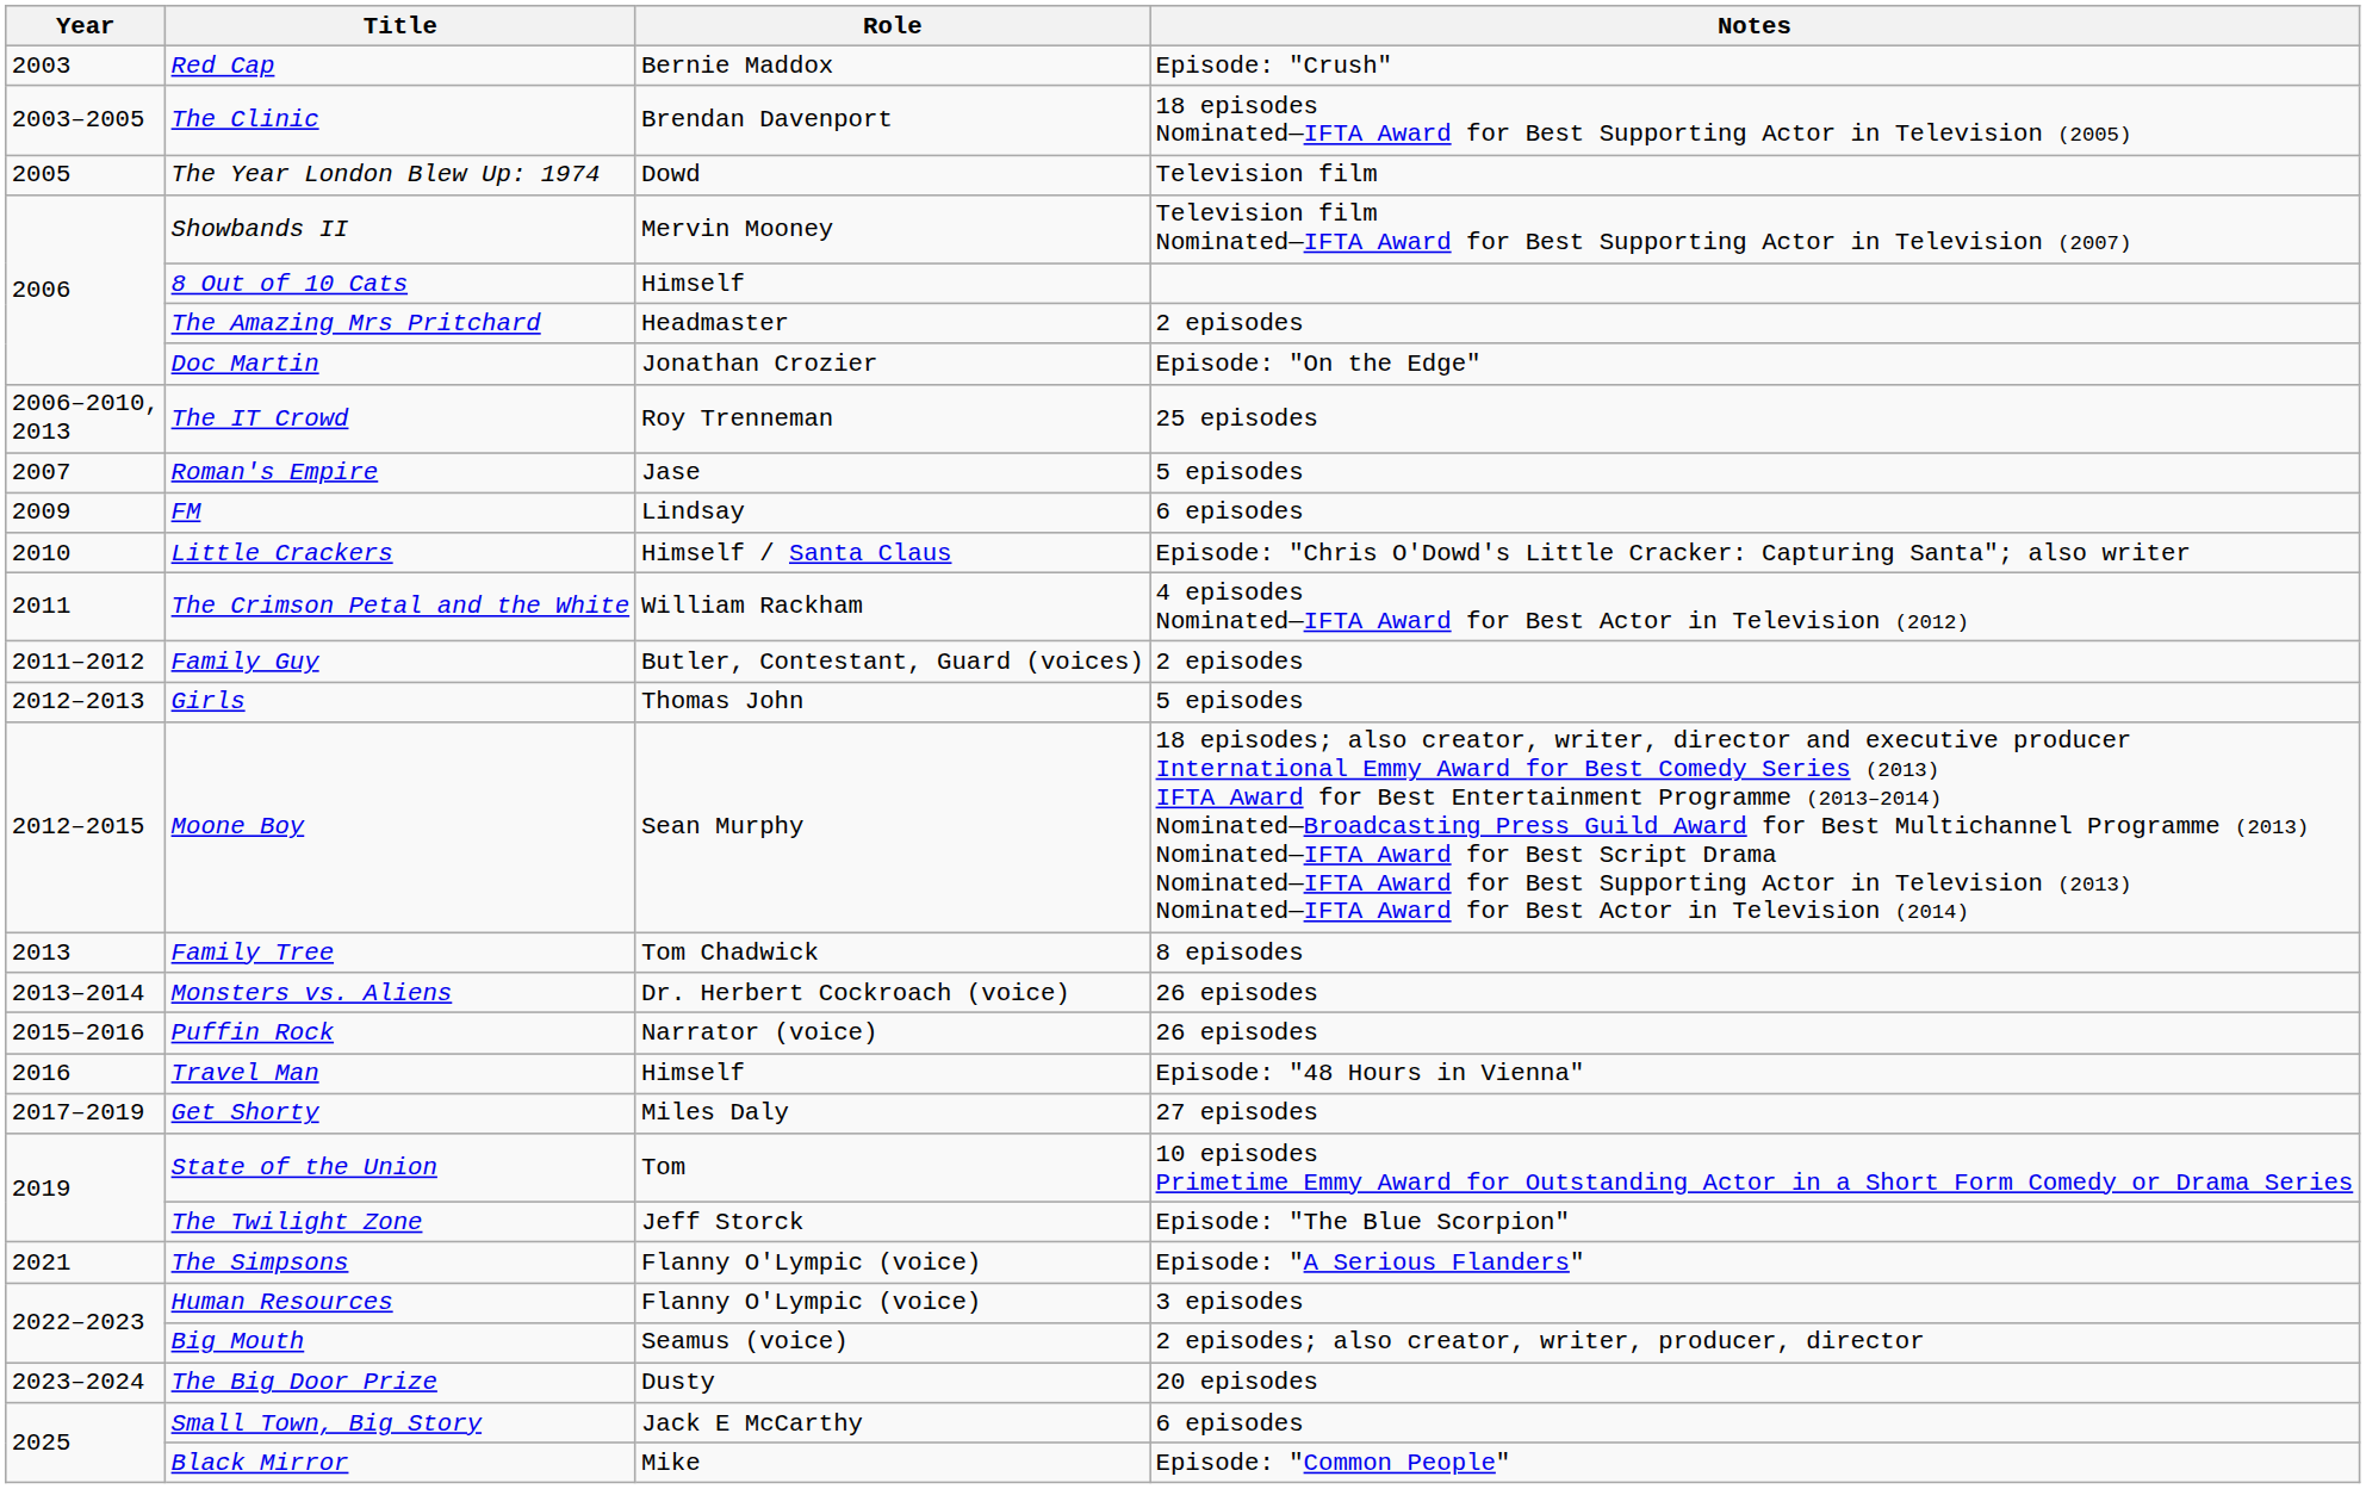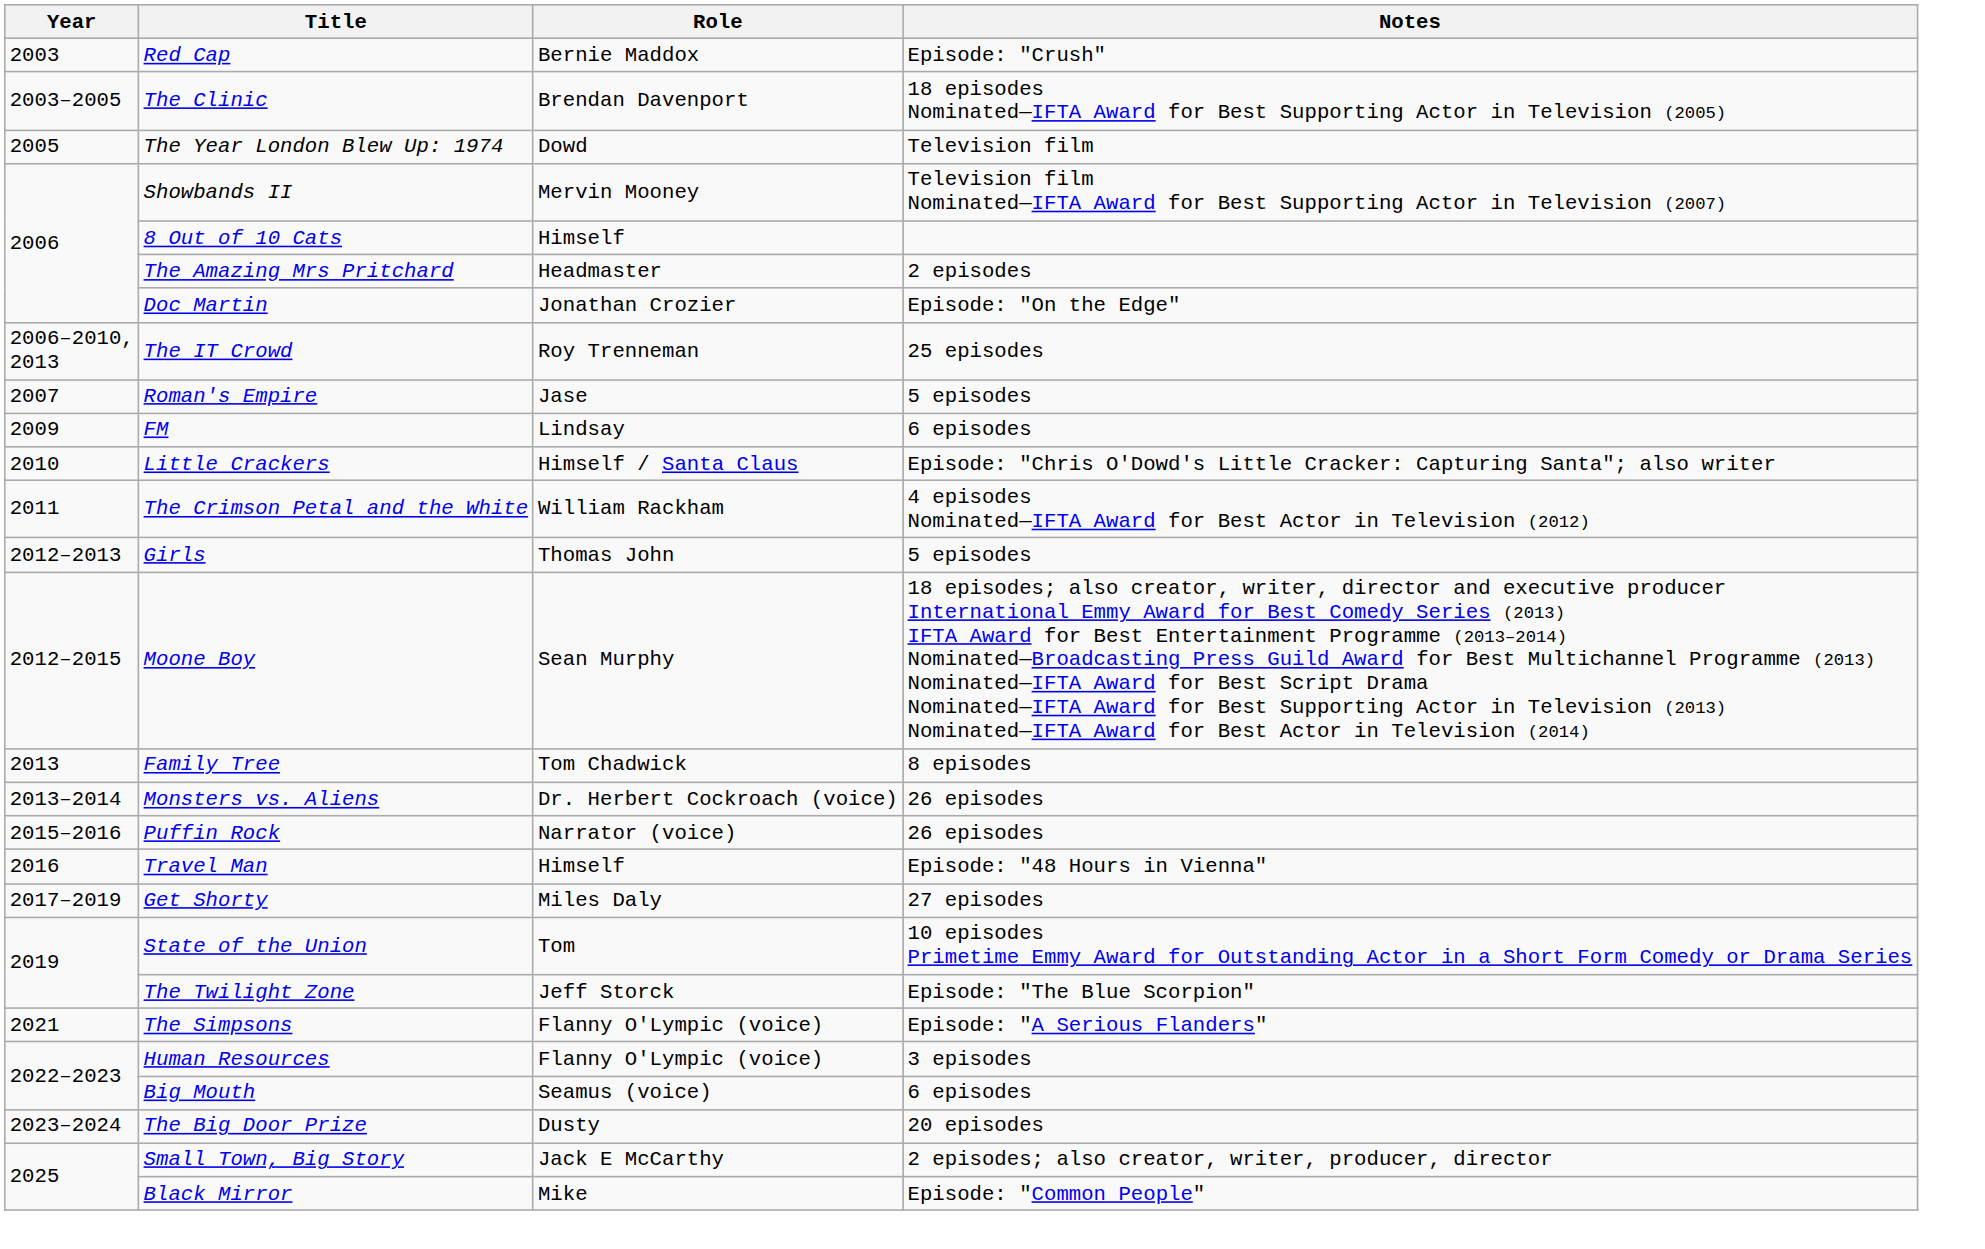- row: 2011–2012 | Family Guy | Butler, Contestant, Guard (voices) | 2 episodes
Big Mouth | Notes: 2 episodes; also creator, writer, producer, director -> 6 episodes
Small Town, Big Story | Notes: 6 episodes -> 2 episodes; also creator, writer, producer, director
